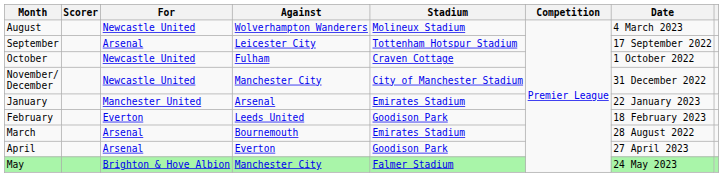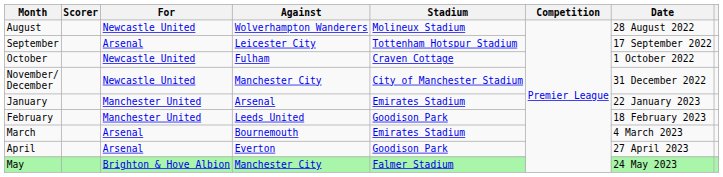August | Date: 4 March 2023 -> 28 August 2022
February | For: Everton -> Manchester United
March | Date: 28 August 2022 -> 4 March 2023
